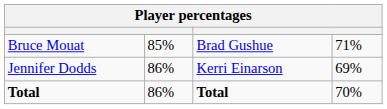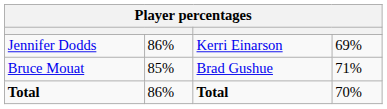rows swapped: Jennifer Dodds <-> Bruce Mouat
